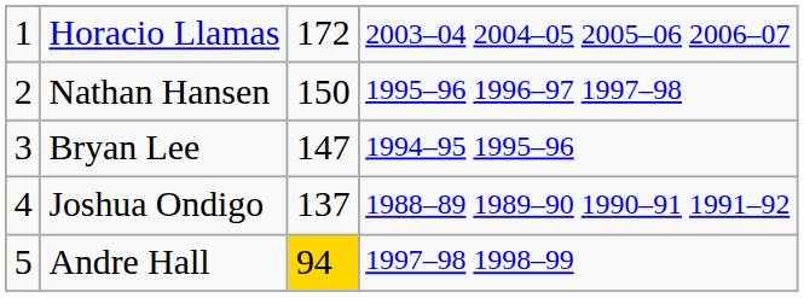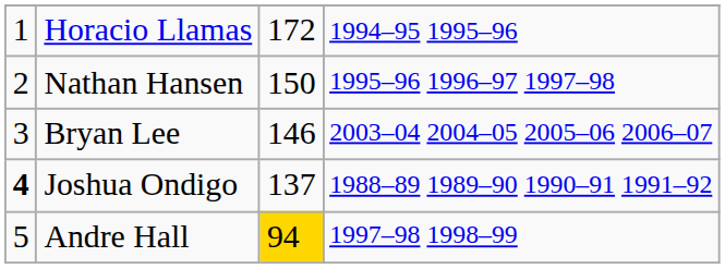Horacio Llamas | column 4: 2003–04 2004–05 2005–06 2006–07 -> 1994–95 1995–96
Bryan Lee | column 3: 147 -> 146
Bryan Lee | column 4: 1994–95 1995–96 -> 2003–04 2004–05 2005–06 2006–07
Joshua Ondigo | column 1: normal -> bold
